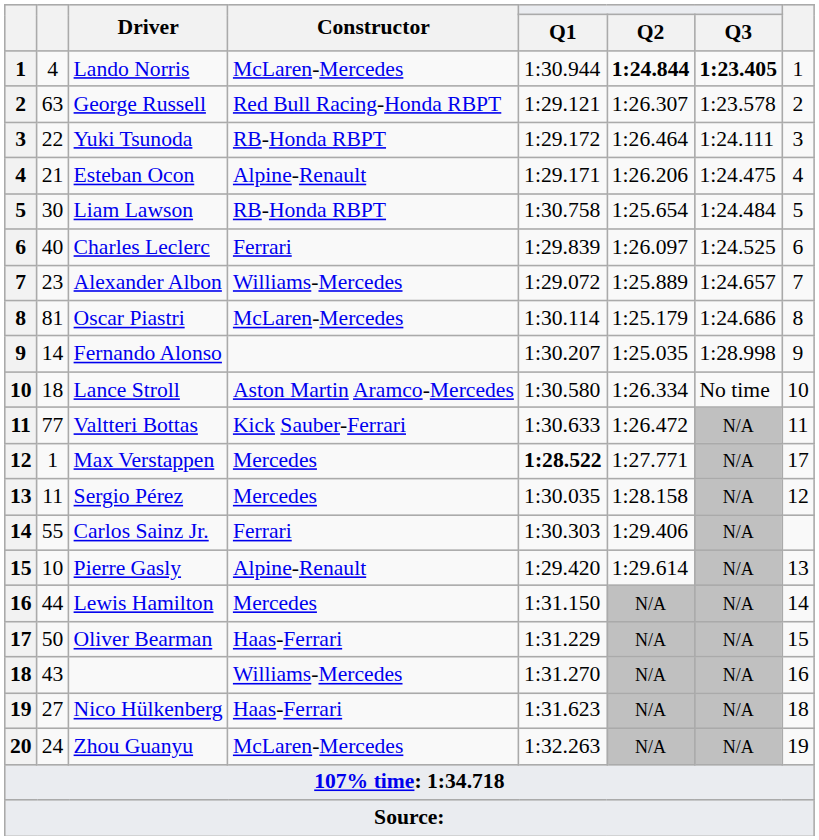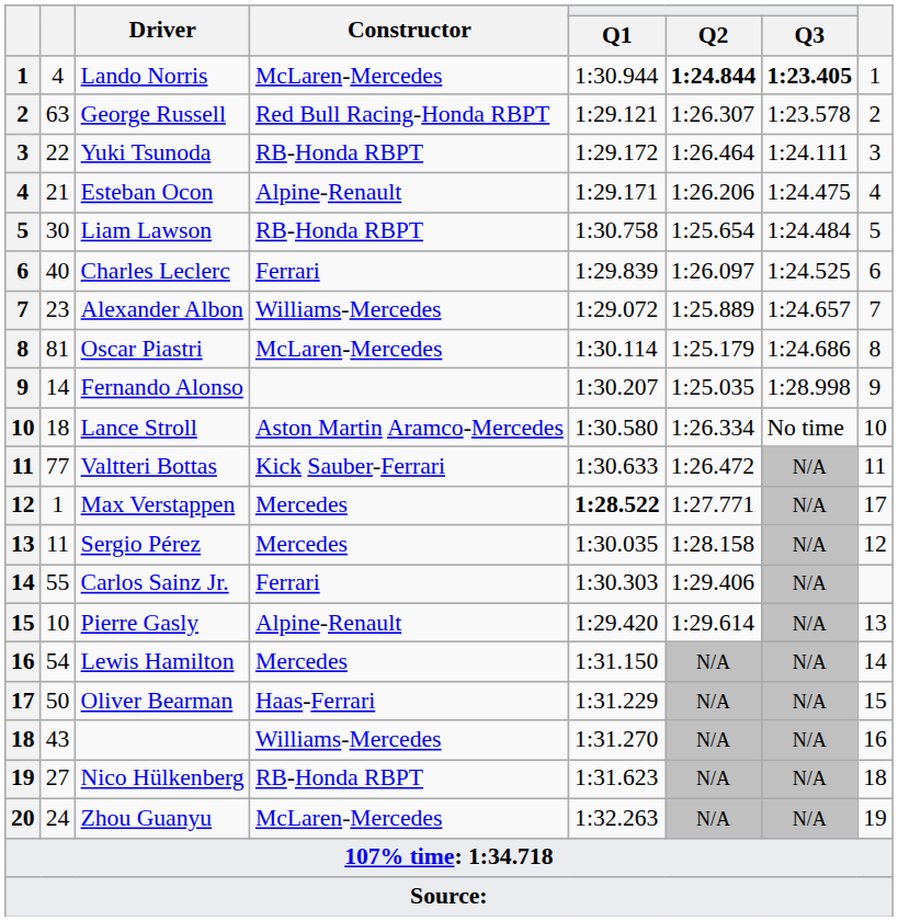Lewis Hamilton | column 2: 44 -> 54
Nico Hülkenberg | Constructor: Haas-Ferrari -> RB-Honda RBPT
